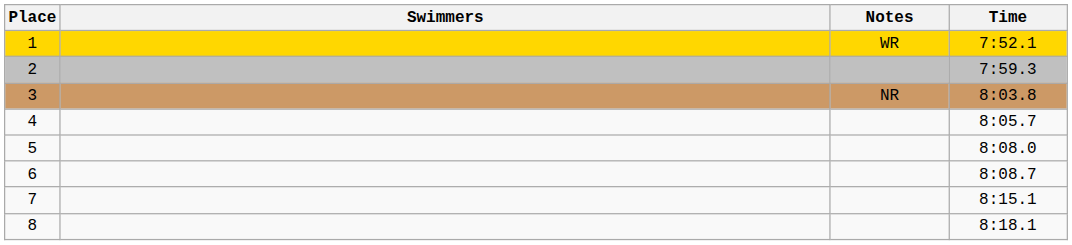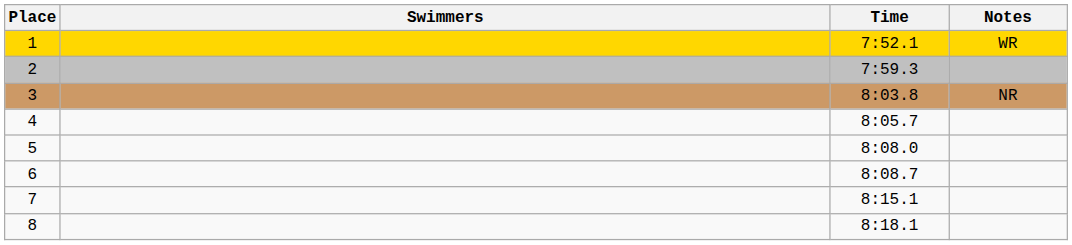columns swapped: Time <-> Notes
